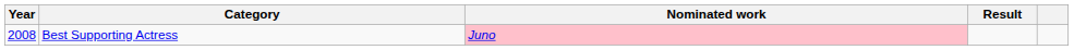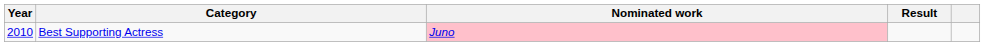Best Supporting Actress | Year: 2008 -> 2010
